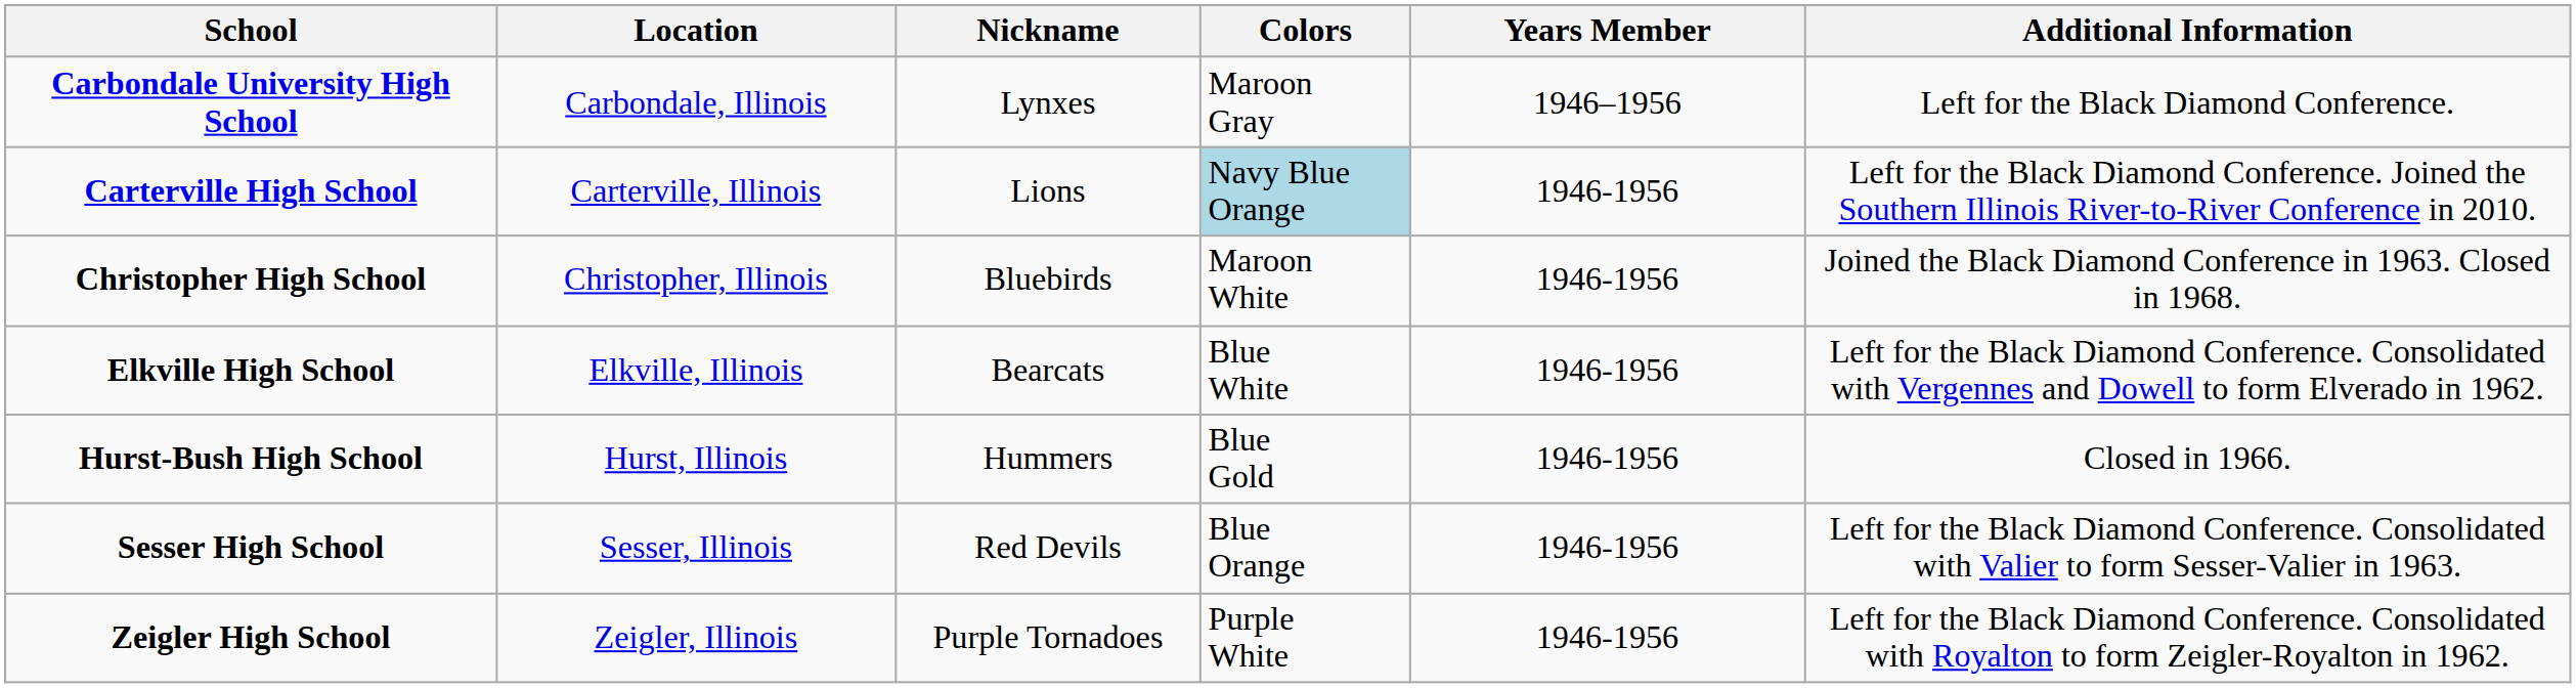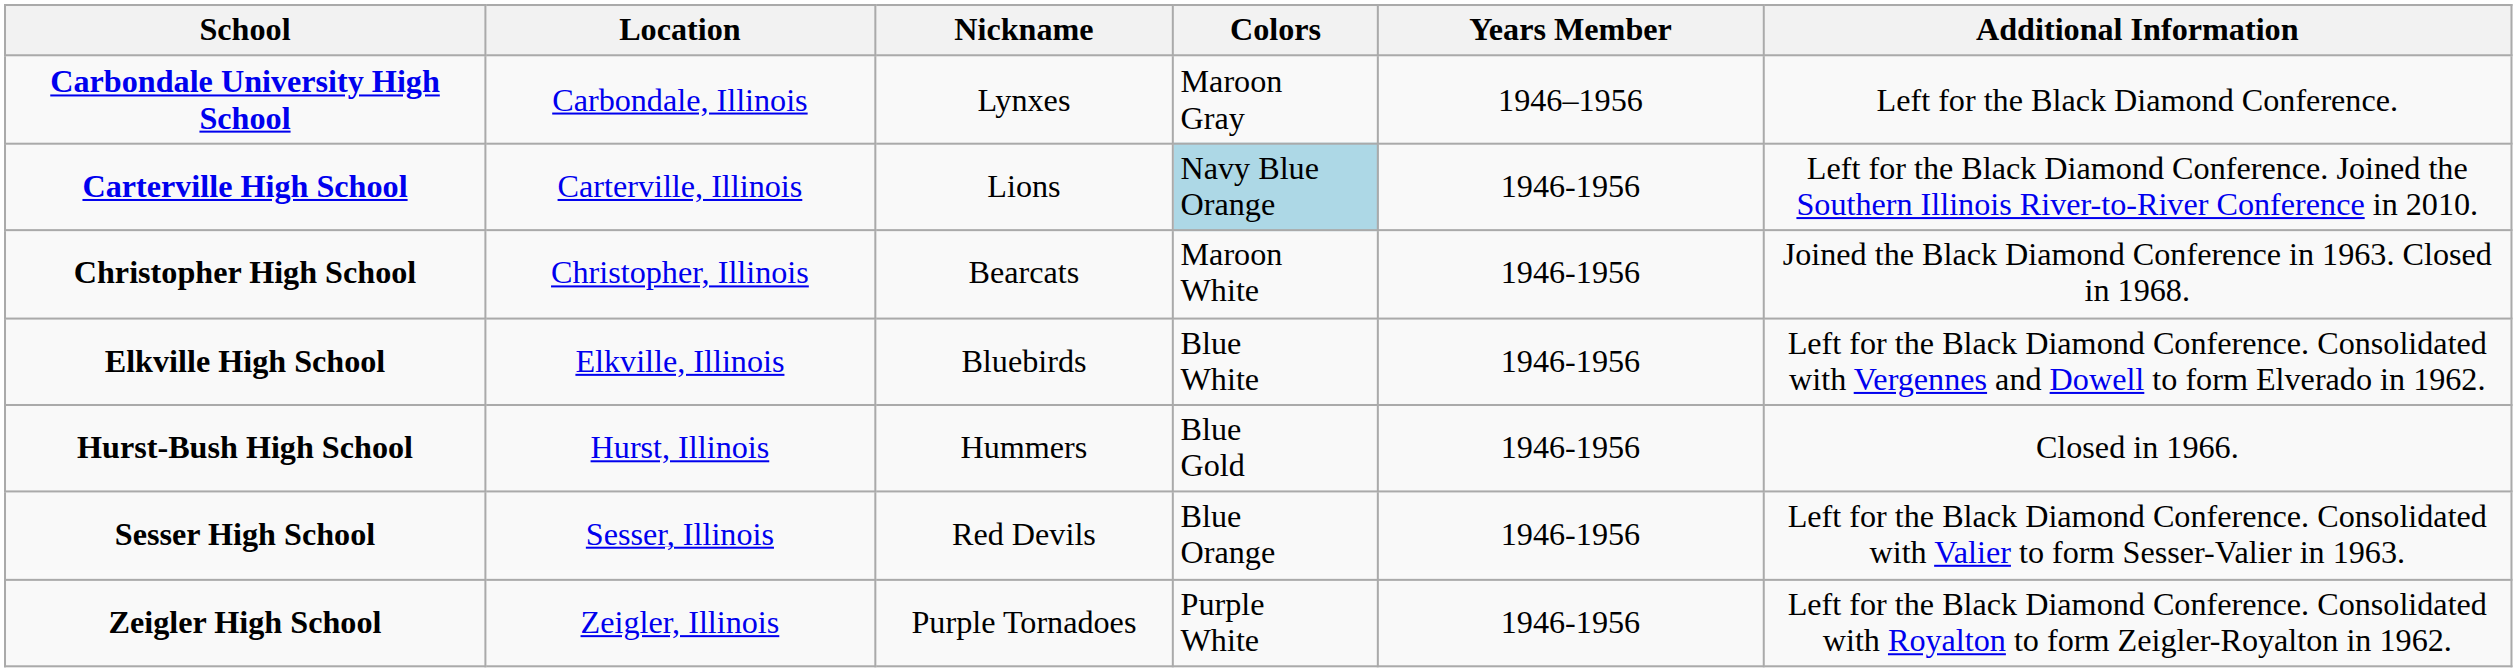Christopher High School | Nickname: Bluebirds -> Bearcats
Elkville High School | Nickname: Bearcats -> Bluebirds
